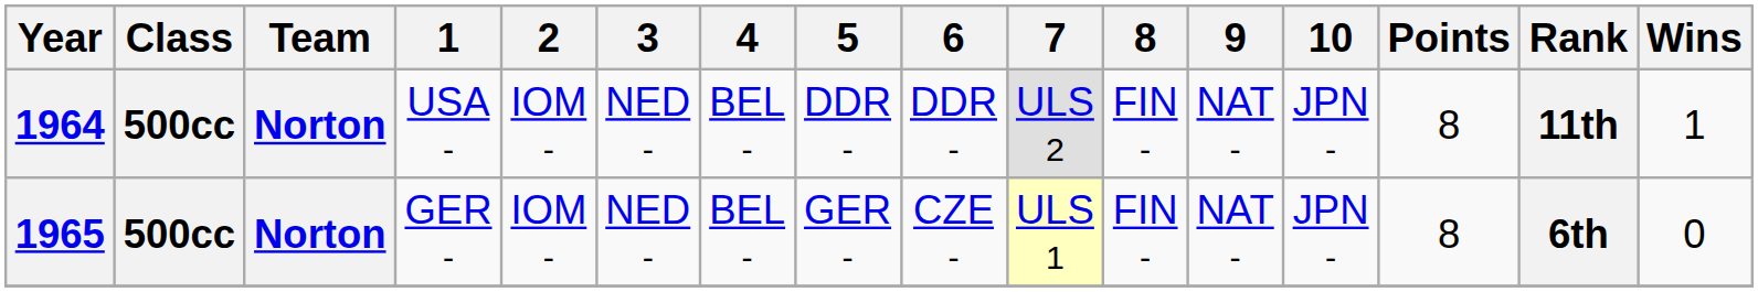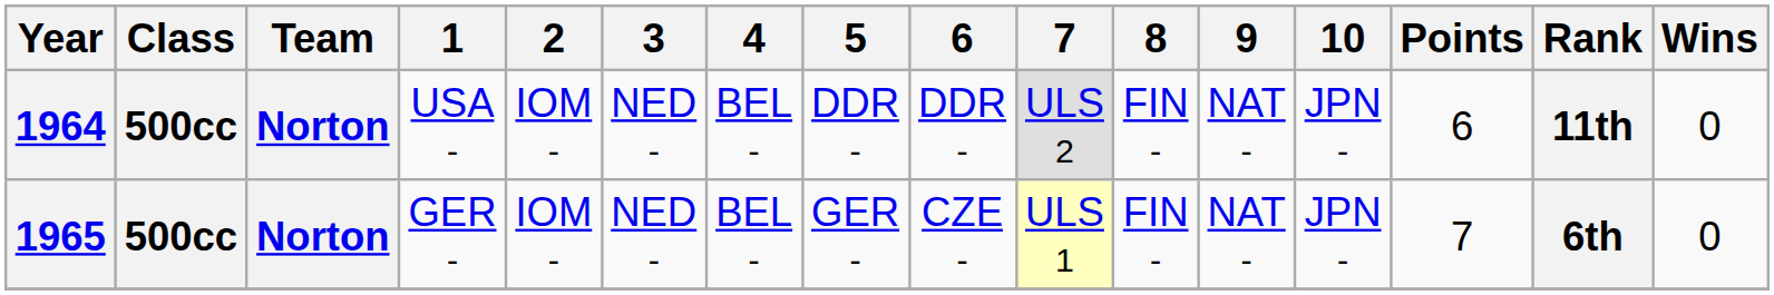1964 | Points: 8 -> 6
1964 | Wins: 1 -> 0
1965 | Points: 8 -> 7
